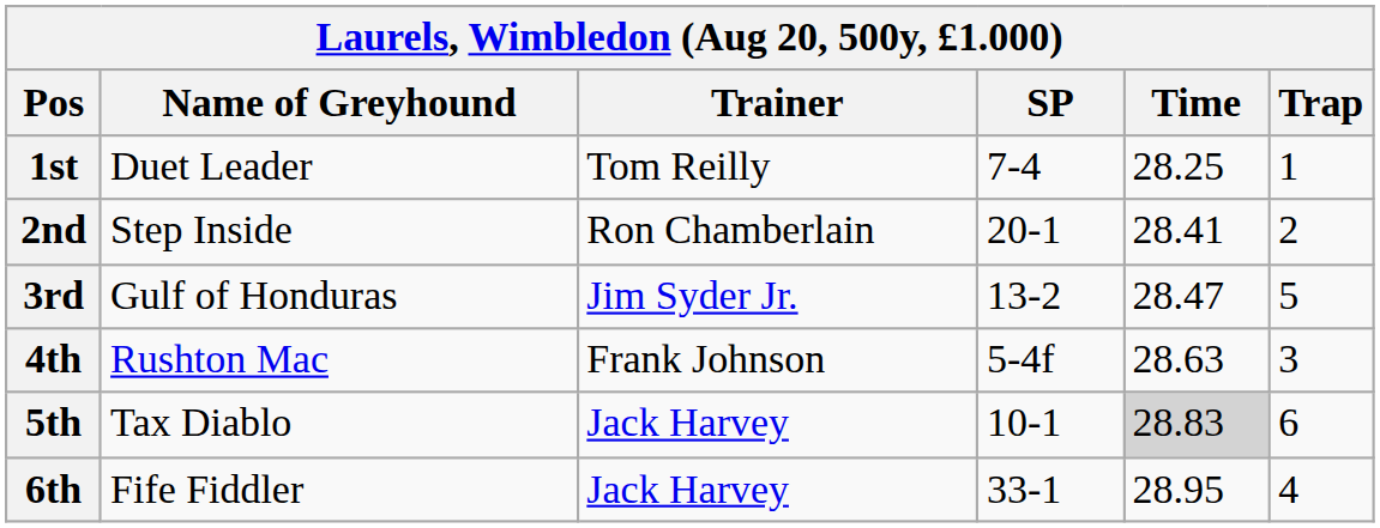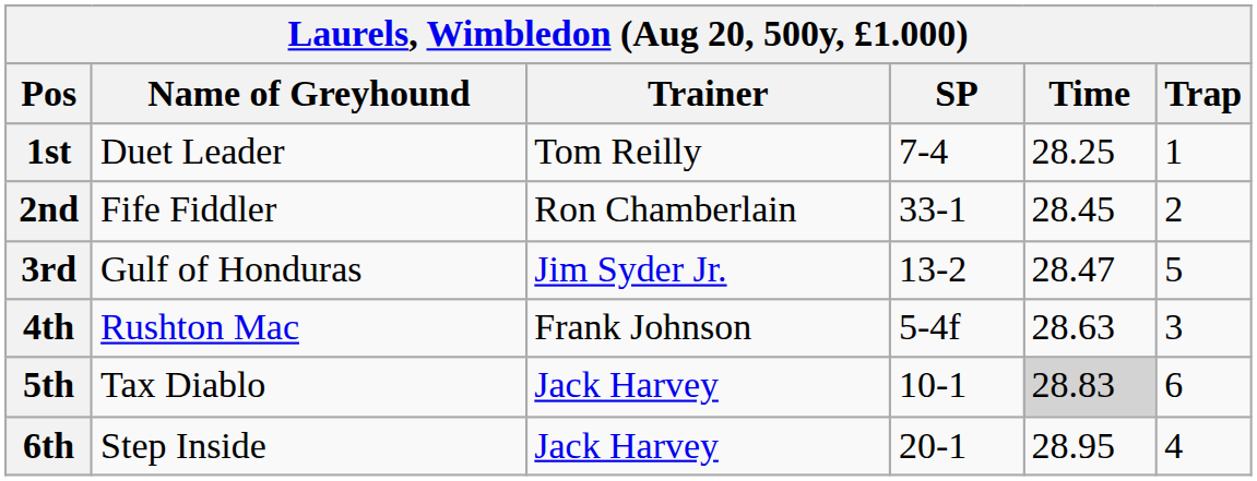2nd | Name of Greyhound: Step Inside -> Fife Fiddler
2nd | SP: 20-1 -> 33-1
2nd | Time: 28.41 -> 28.45
6th | Name of Greyhound: Fife Fiddler -> Step Inside
6th | SP: 33-1 -> 20-1
